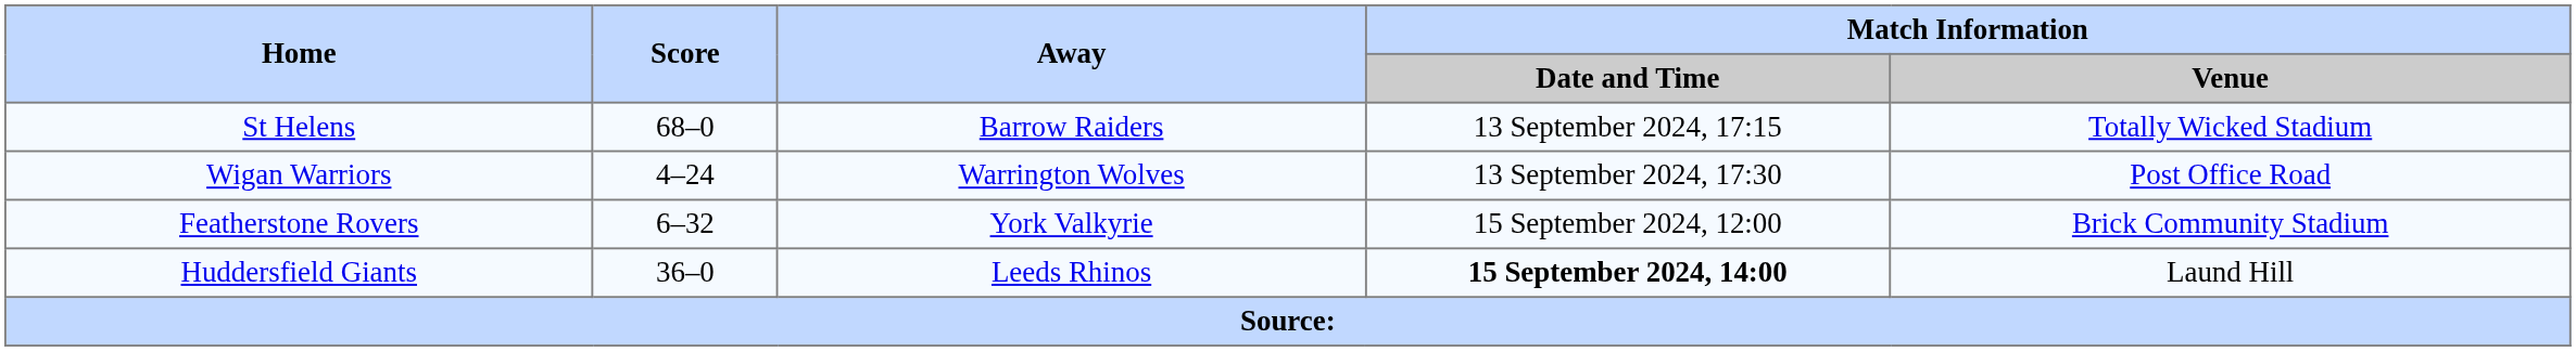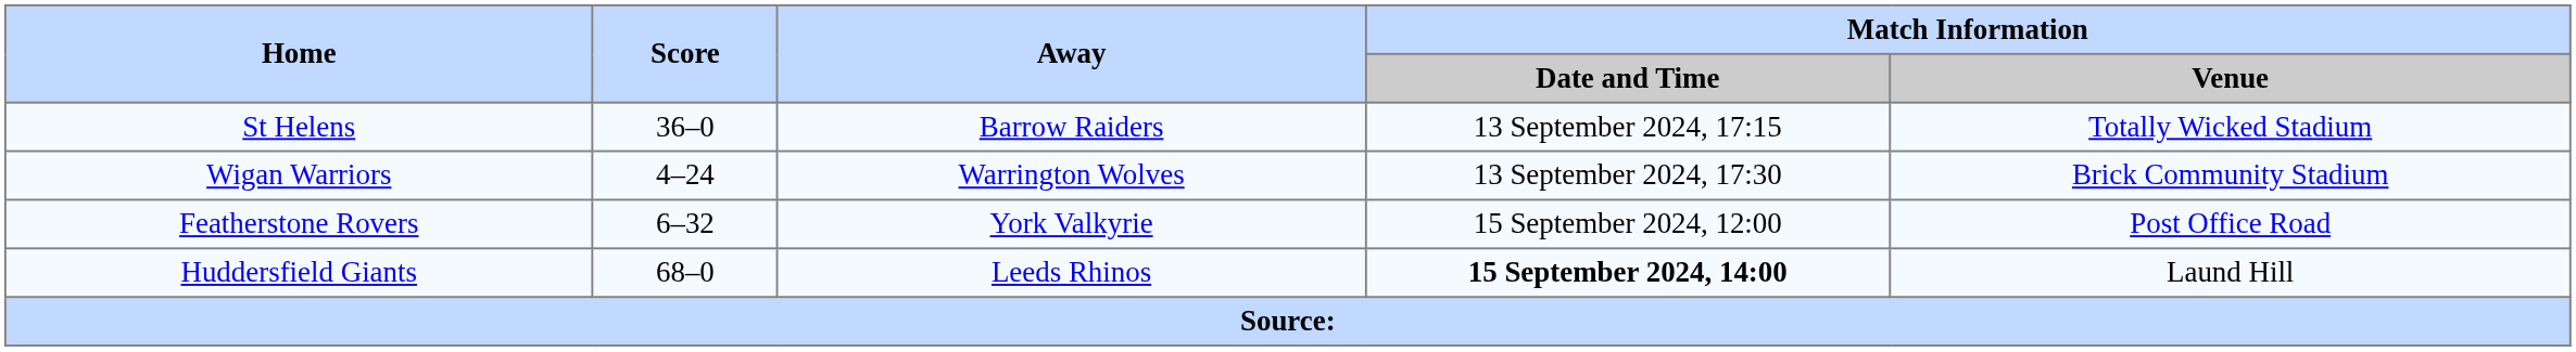St Helens | Score: 68–0 -> 36–0
Wigan Warriors | Match Information / Venue: Post Office Road -> Brick Community Stadium
Featherstone Rovers | Match Information / Venue: Brick Community Stadium -> Post Office Road
Huddersfield Giants | Score: 36–0 -> 68–0
